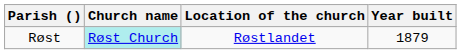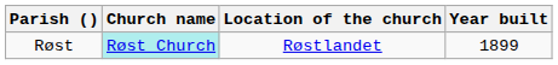Røst | Year built: 1879 -> 1899
